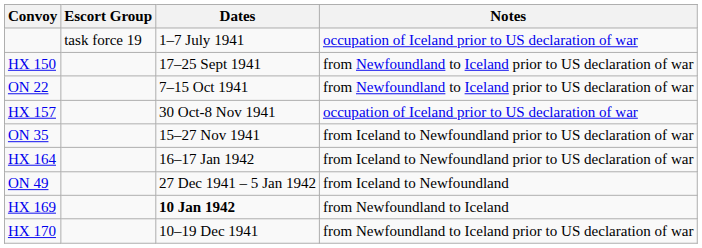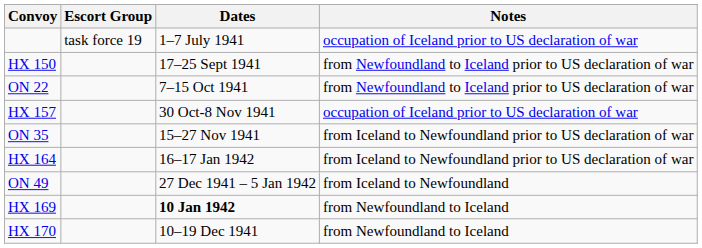HX 170 | Notes: from Newfoundland to Iceland prior to US declaration of war -> from Newfoundland to Iceland
